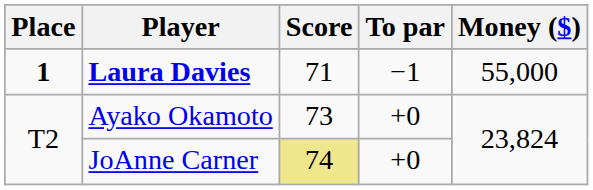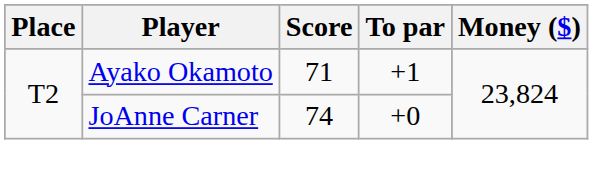- row: 1 | Laura Davies | 71 | −1 | 55,000
Ayako Okamoto | Score: 73 -> 71
Ayako Okamoto | To par: +0 -> +1
JoAnne Carner | Score: khaki background -> no background
